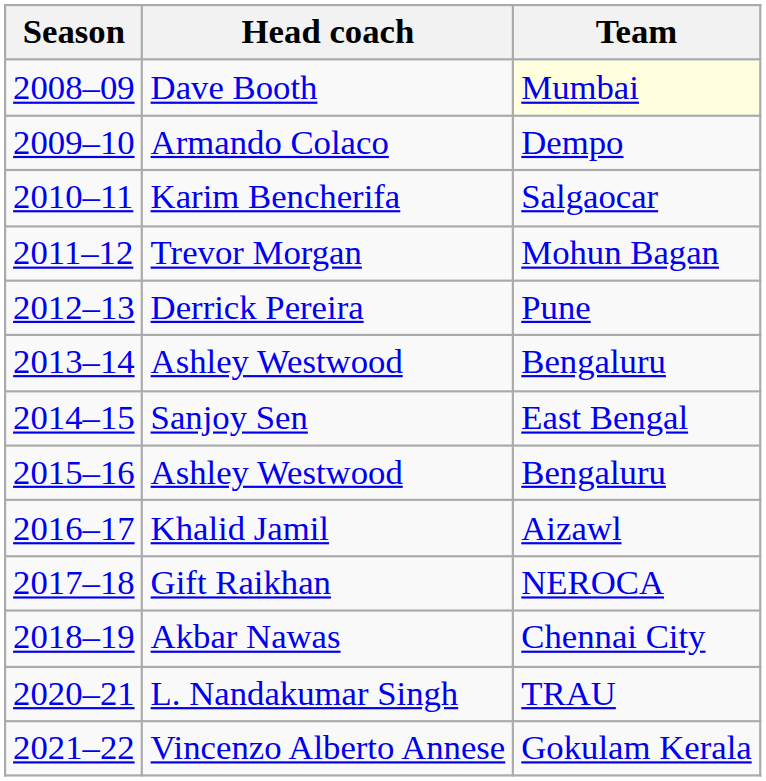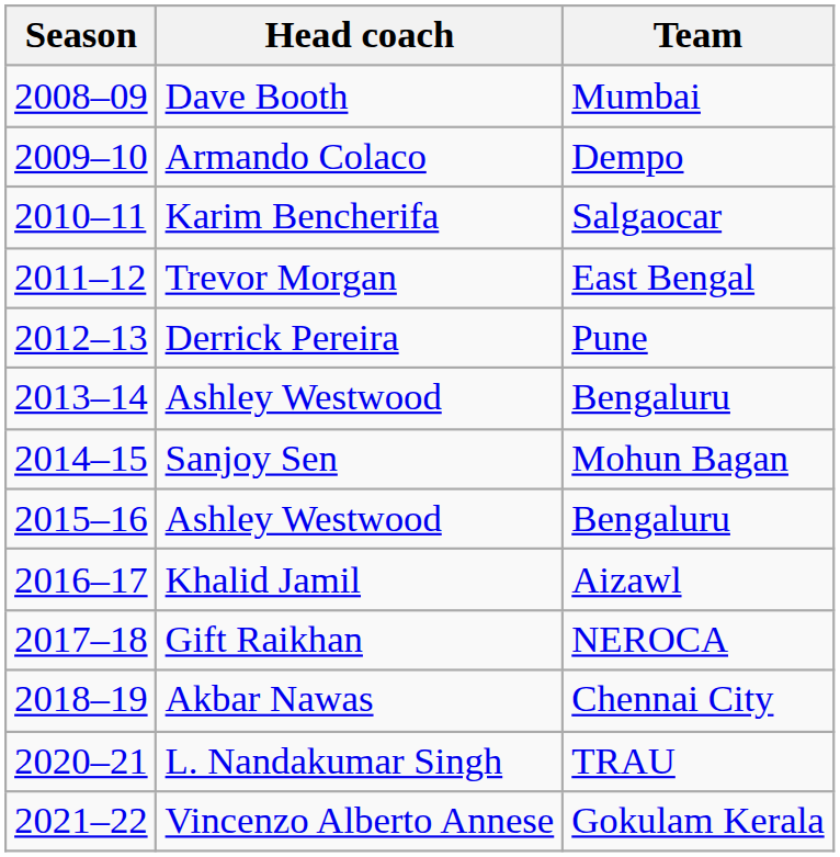Dave Booth | Team: lightyellow background -> no background
Trevor Morgan | Team: Mohun Bagan -> East Bengal
Sanjoy Sen | Team: East Bengal -> Mohun Bagan
